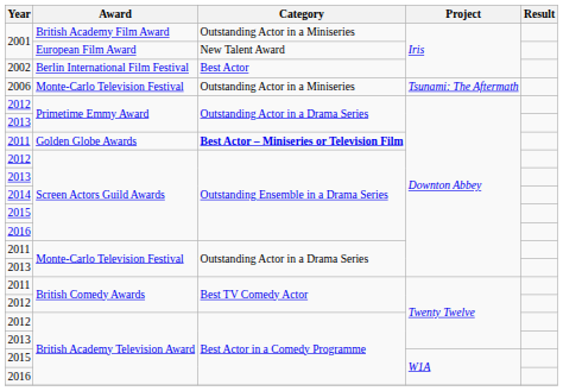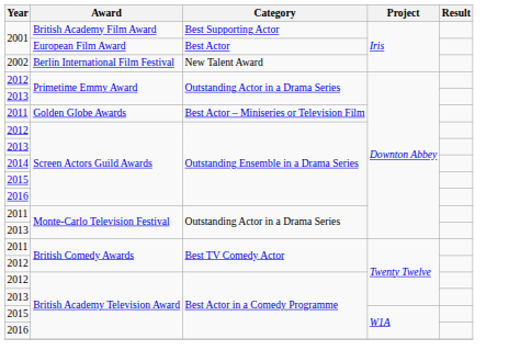2001 / British Academy Film Award | Category: Outstanding Actor in a Miniseries -> Best Supporting Actor
2001 / European Film Award | Category: New Talent Award -> Best Actor
2002 | Category: Best Actor -> New Talent Award
- row: 2006 | Monte-Carlo Television Festival | Outstanding Actor in a Miniseries | Tsunami: The Aftermath
2011 / Golden Globe Awards | Category: bold -> normal
